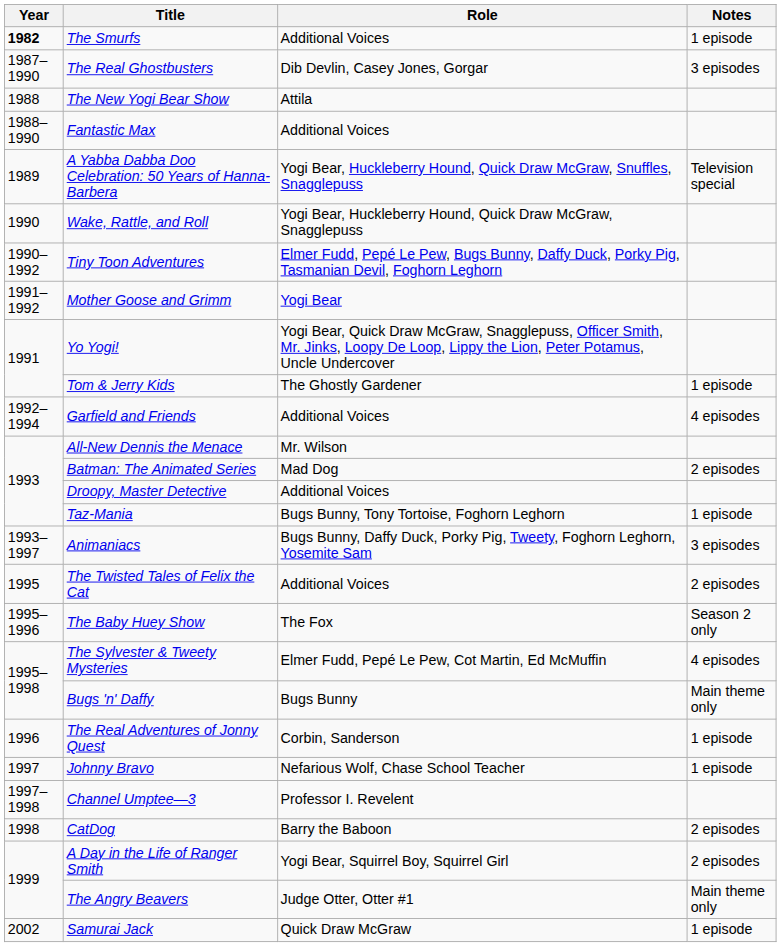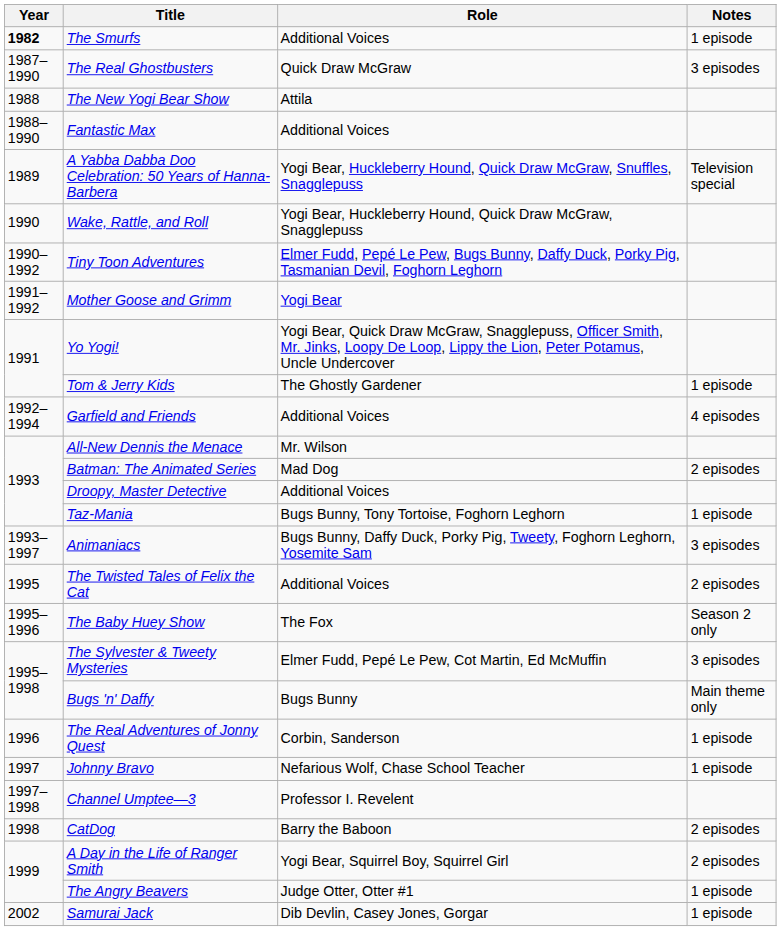The Real Ghostbusters | Role: Dib Devlin, Casey Jones, Gorgar -> Quick Draw McGraw
The Sylvester & Tweety Mysteries | Notes: 4 episodes -> 3 episodes
The Angry Beavers | Notes: Main theme only -> 1 episode
Samurai Jack | Role: Quick Draw McGraw -> Dib Devlin, Casey Jones, Gorgar
